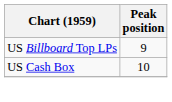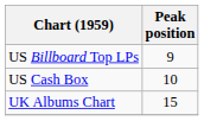+ row: UK Albums Chart | 15
